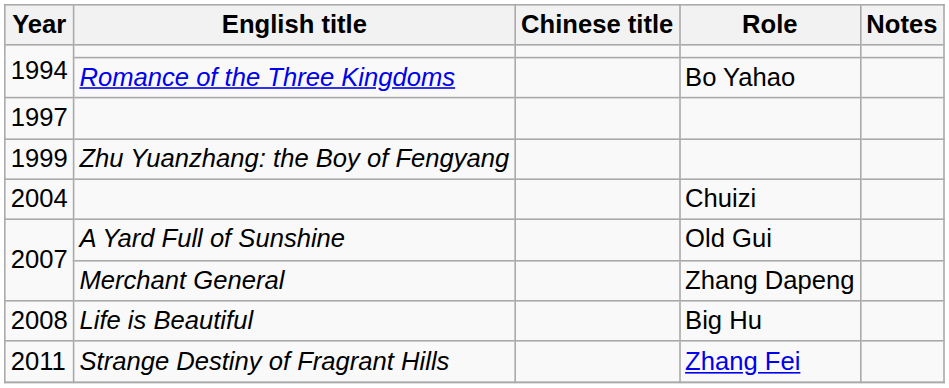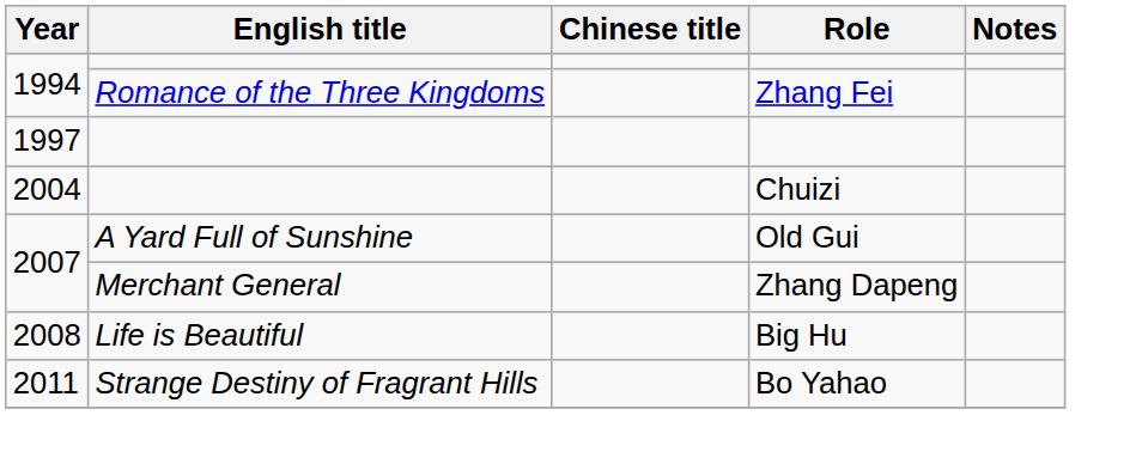1994 / Romance of the Three Kingdoms | Role: Bo Yahao -> Zhang Fei
- row: 1999 | Zhu Yuanzhang: the Boy of Fengyang
2011 | Role: Zhang Fei -> Bo Yahao
